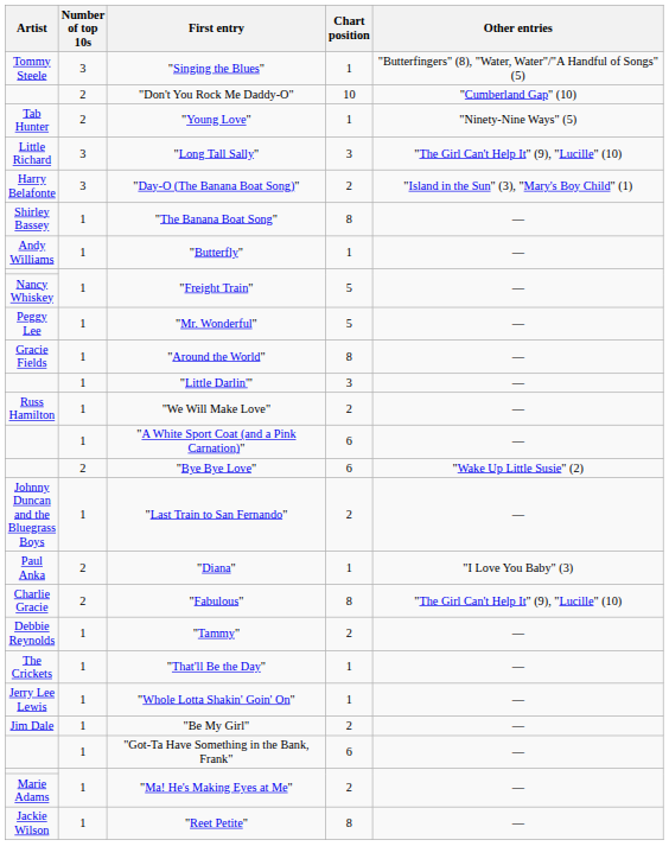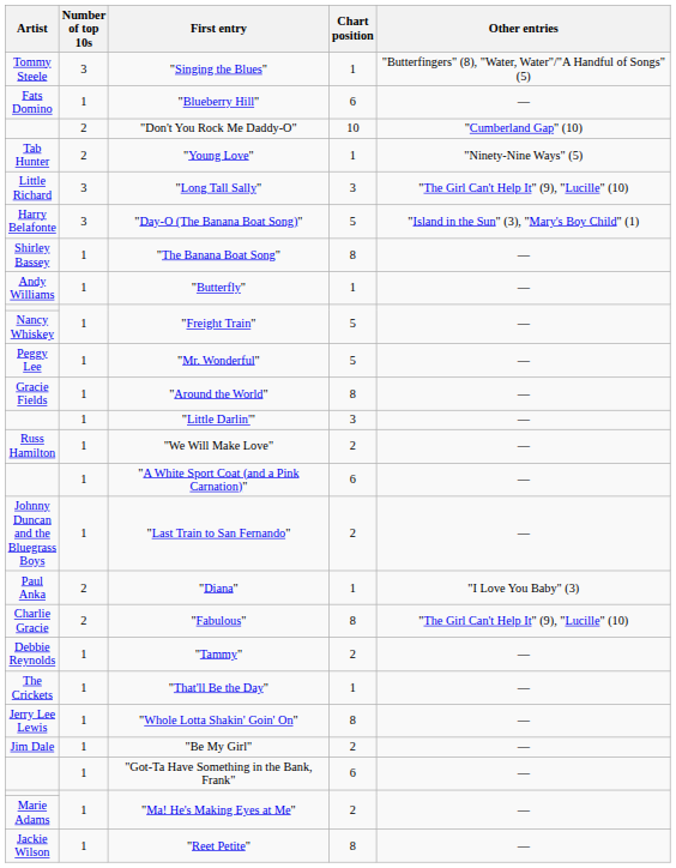+ row: Fats Domino | 1 | "Blueberry Hill" | 6 | —
"Day-O (The Banana Boat Song)" | Chart position: 2 -> 5
- row: 2 | "Bye Bye Love" | 6 | "Wake Up Little Susie" (2)
"Whole Lotta Shakin' Goin' On" | Chart position: 1 -> 8
